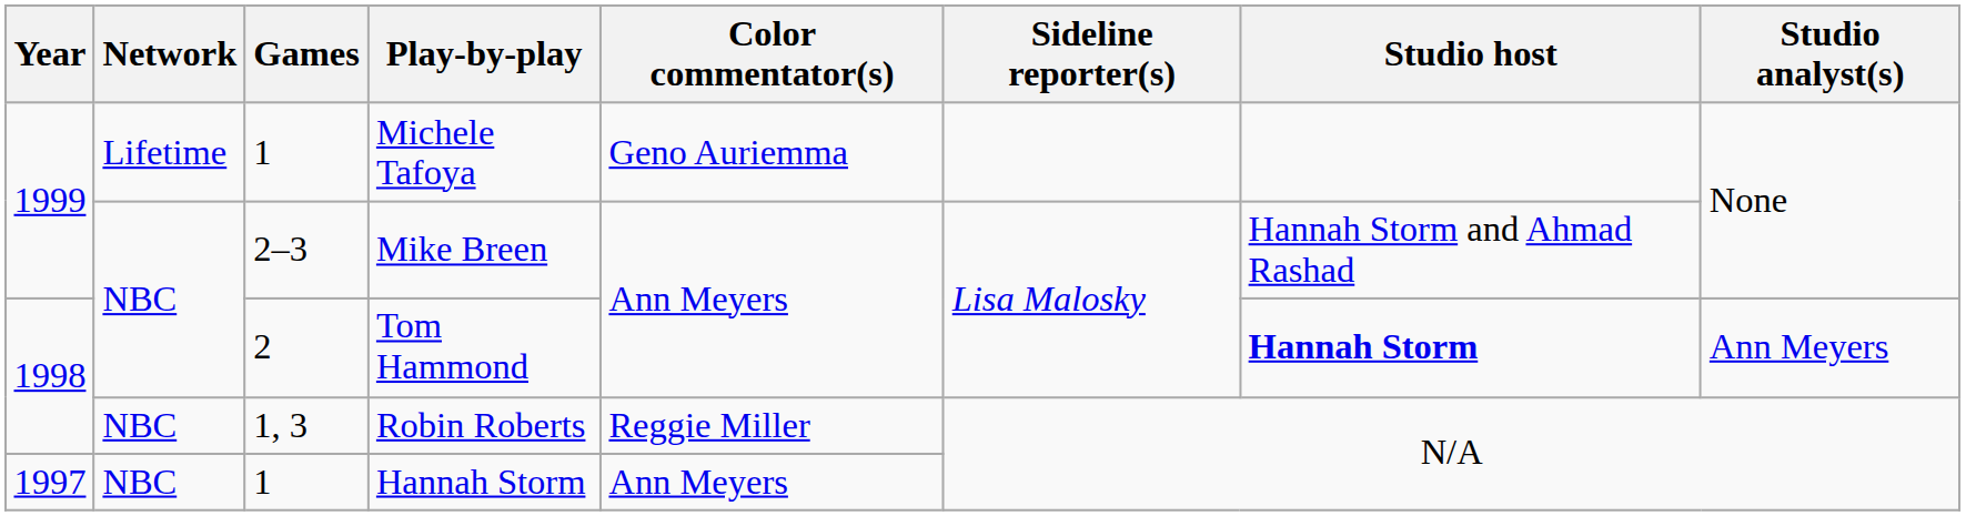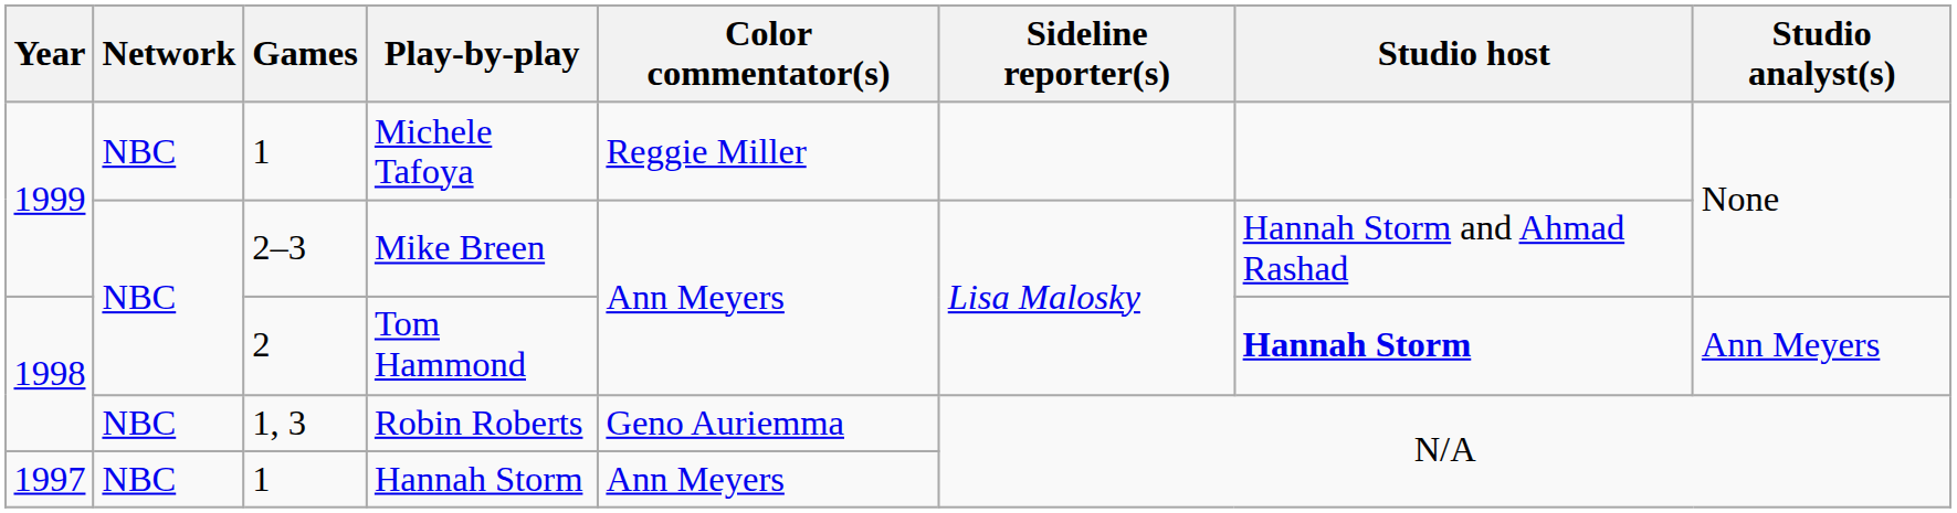Michele Tafoya | Network: Lifetime -> NBC
Michele Tafoya | Color commentator(s): Geno Auriemma -> Reggie Miller
Robin Roberts | Color commentator(s): Reggie Miller -> Geno Auriemma
